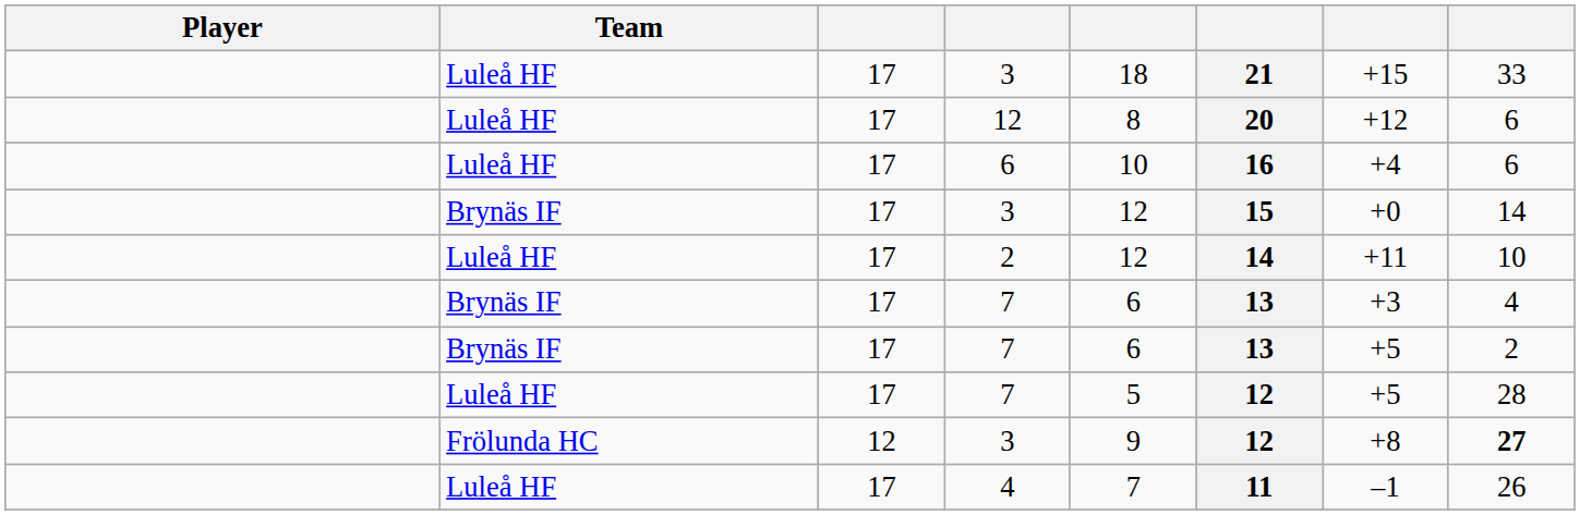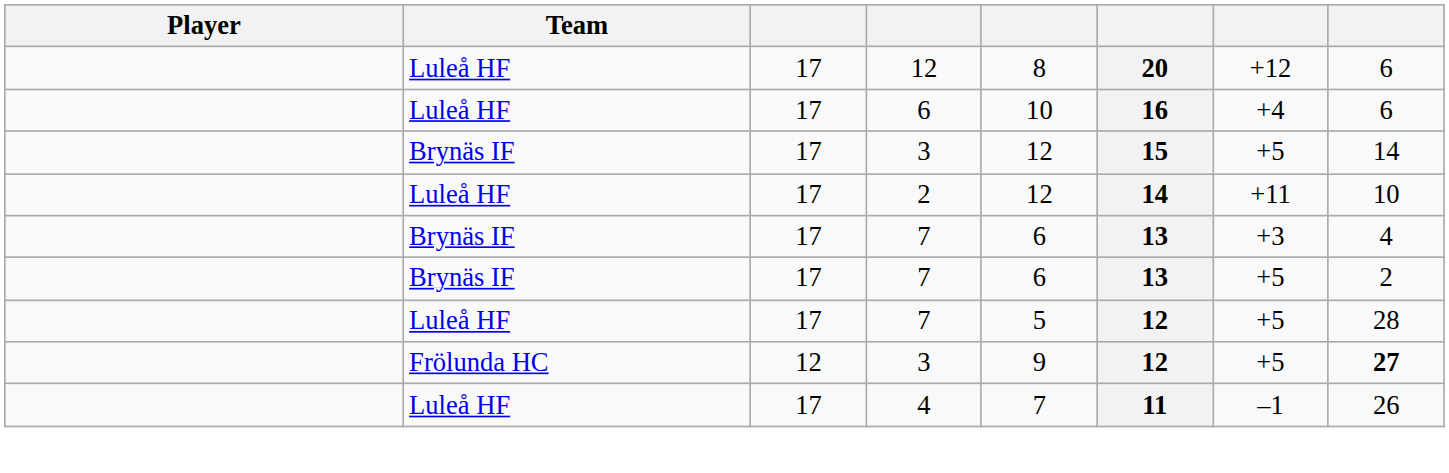- row: Luleå HF | 17 | 3 | 18 | 21 | +15 | 33
Brynäs IF / 3 | column 7: +0 -> +5
Frölunda HC / 3 | column 7: +8 -> +5
